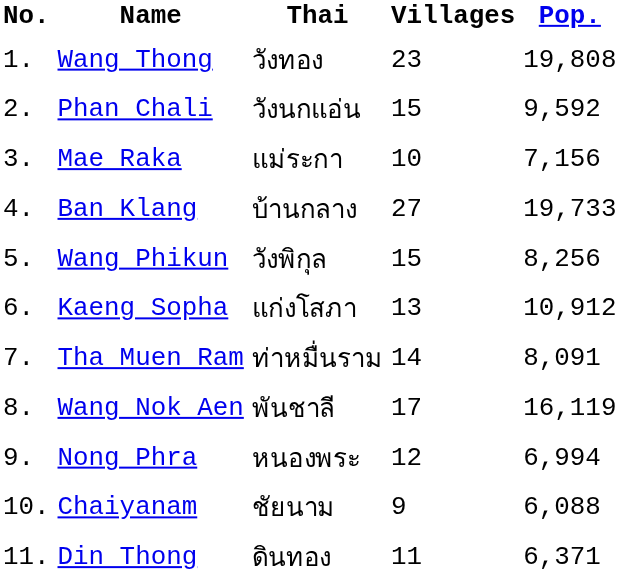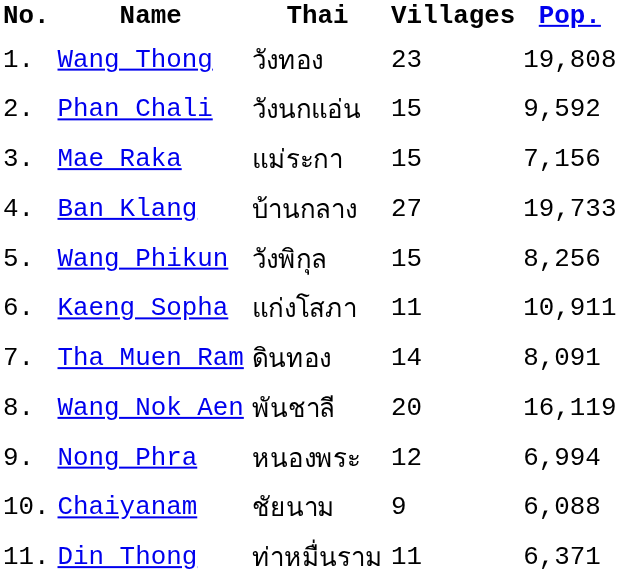Mae Raka | Villages: 10 -> 15
Kaeng Sopha | Villages: 13 -> 11
Kaeng Sopha | Pop.: 10,912 -> 10,911
Tha Muen Ram | Thai: ท่าหมื่นราม -> ดินทอง
Wang Nok Aen | Villages: 17 -> 20
Din Thong | Thai: ดินทอง -> ท่าหมื่นราม
